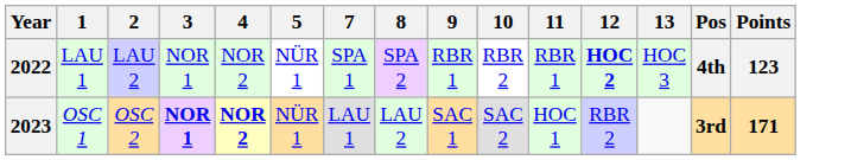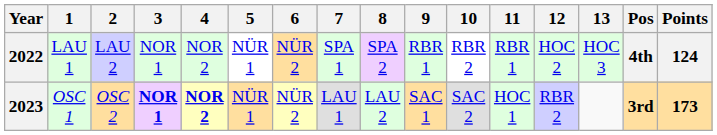+ column: 6 | NÜR 2 | NÜR 2
2022 | 12: bold -> normal
2022 | Points: 123 -> 124
2023 | Points: 171 -> 173
